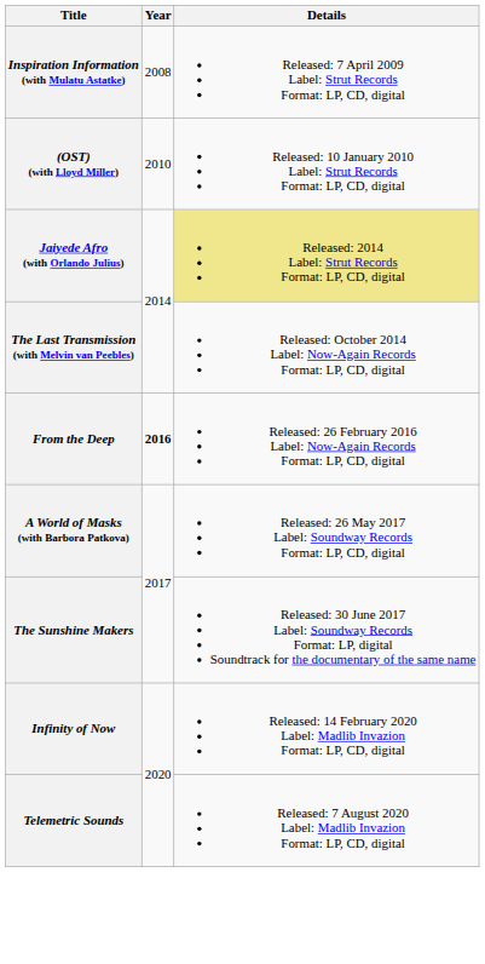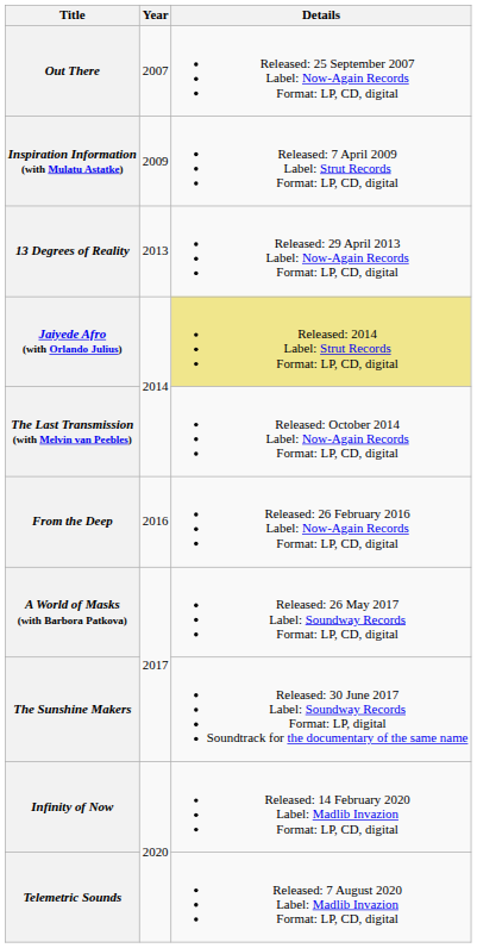+ row: Out There | 2007 | Released: 25 September 2007 Label: Now-Again Records Format: LP, CD, digital
Inspiration Information (with Mulatu Astatke) | Year: 2008 -> 2009
- row: (OST) (with Lloyd Miller) | 2010 | Released: 10 January 2010 Label: Strut Records Format: LP, CD, digital
+ row: 13 Degrees of Reality | 2013 | Released: 29 April 2013 Label: Now-Again Records Format: LP, CD, digital
From the Deep | Year: bold -> normal
